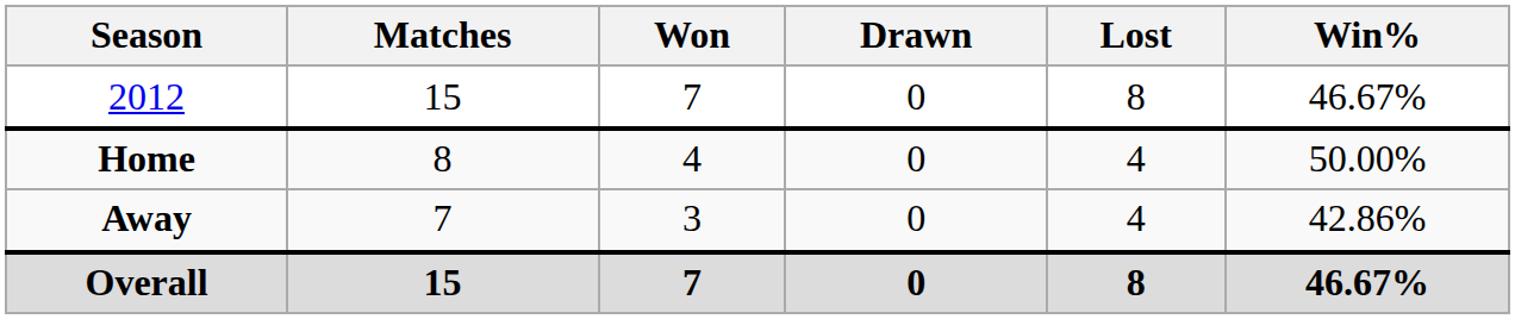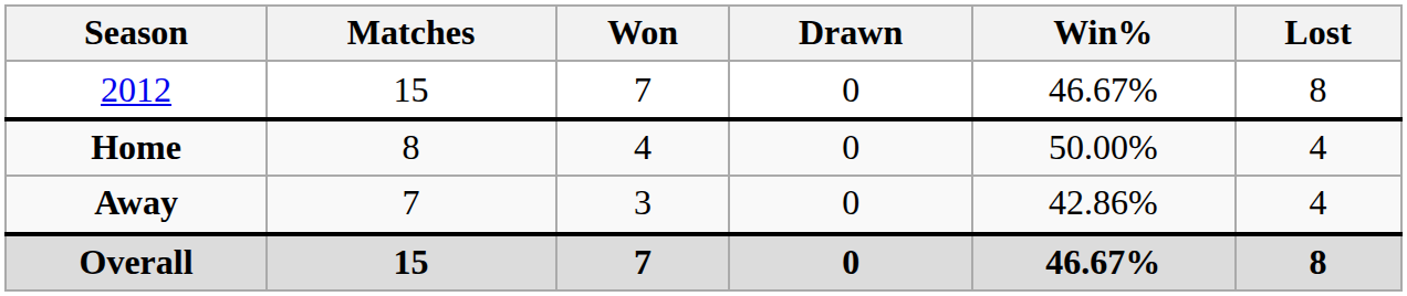columns swapped: Lost <-> Win%
